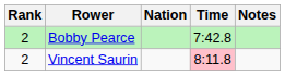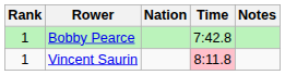Bobby Pearce | Rank: 2 -> 1
Vincent Saurin | Rank: 2 -> 1
